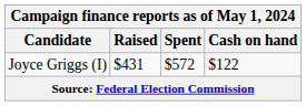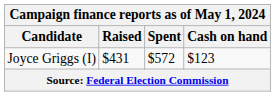Joyce Griggs (I) | Cash on hand: $122 -> $123
